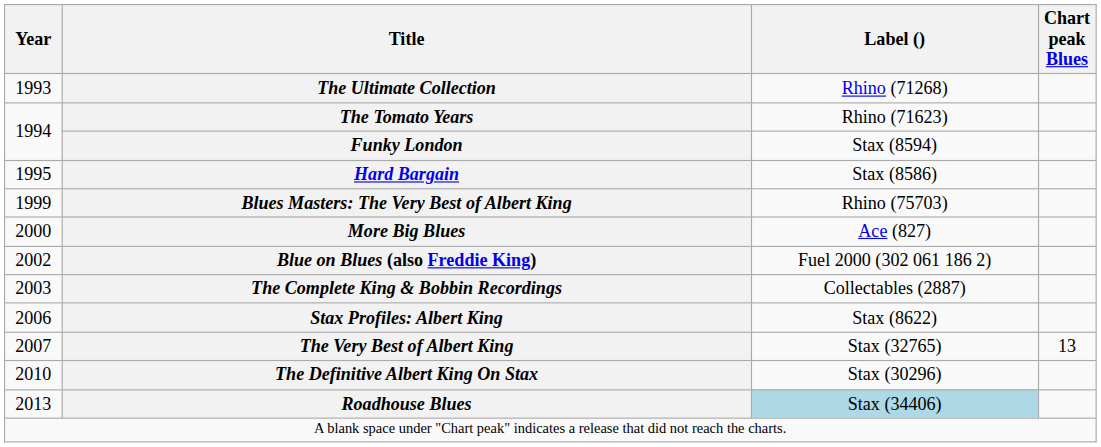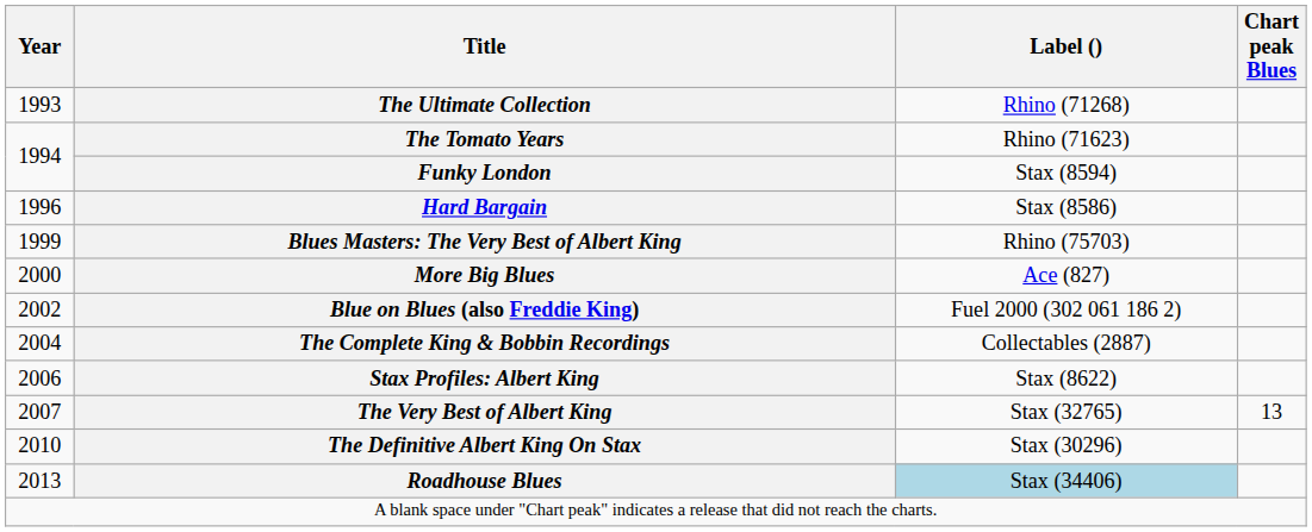Hard Bargain | Year: 1995 -> 1996
The Complete King & Bobbin Recordings | Year: 2003 -> 2004
